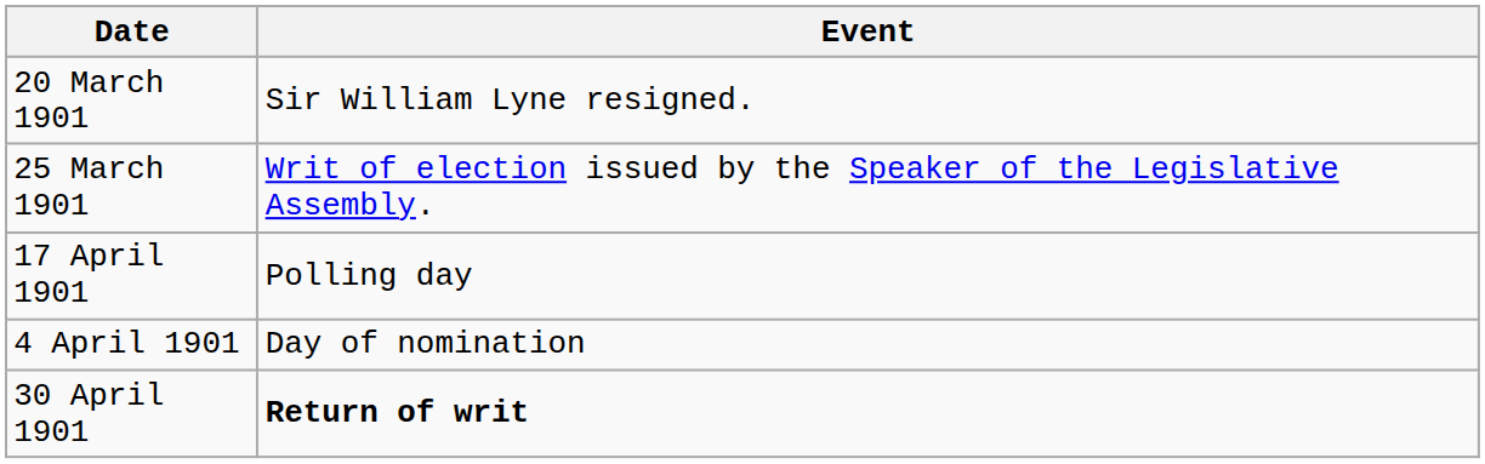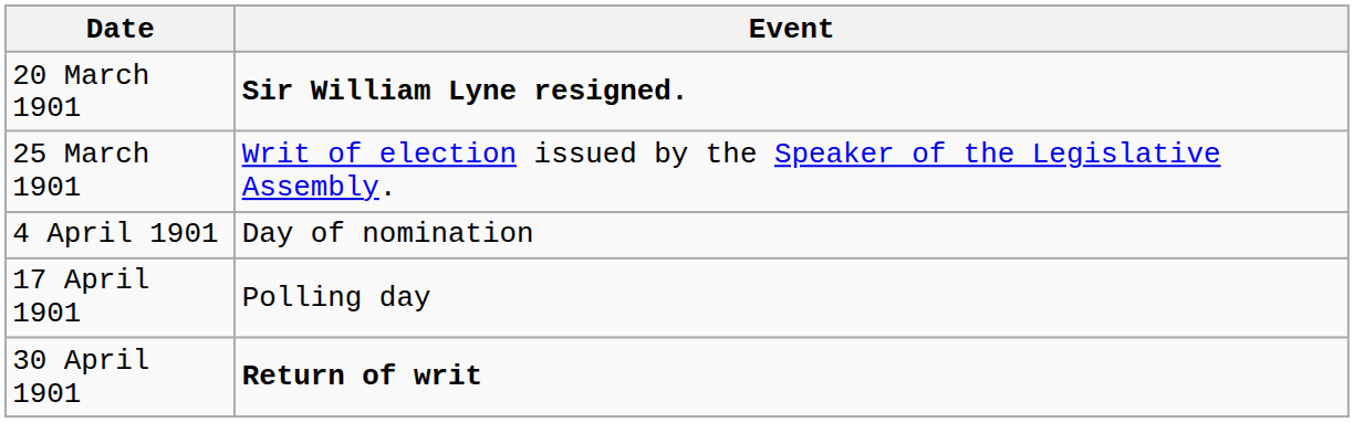20 March 1901 | Event: normal -> bold
rows swapped: 4 April 1901 <-> 17 April 1901
